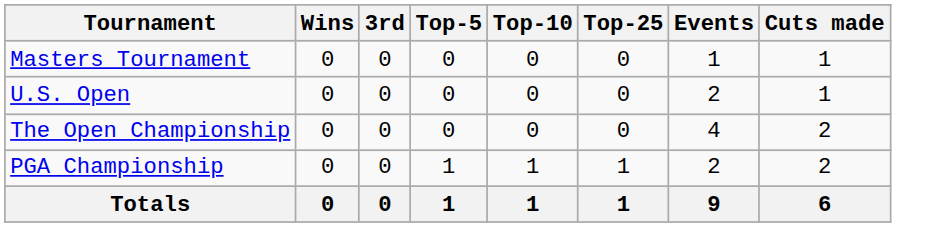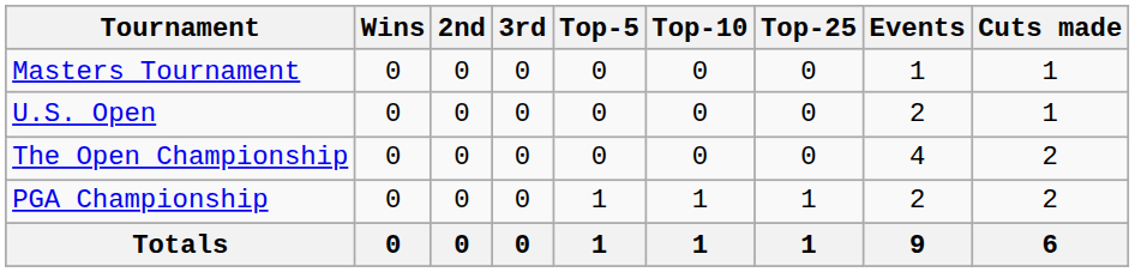+ column: 2nd | 0 | 0 | 0 | 0 | 0
